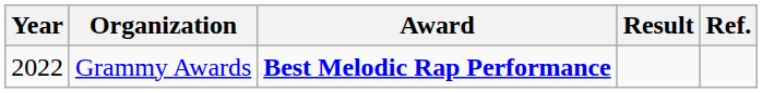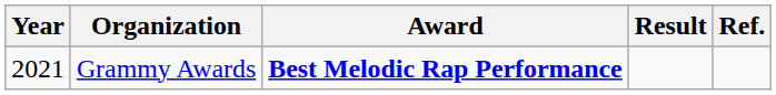Grammy Awards | Year: 2022 -> 2021
